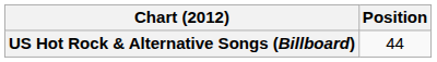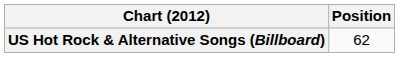US Hot Rock & Alternative Songs (Billboard) | Position: 44 -> 62
